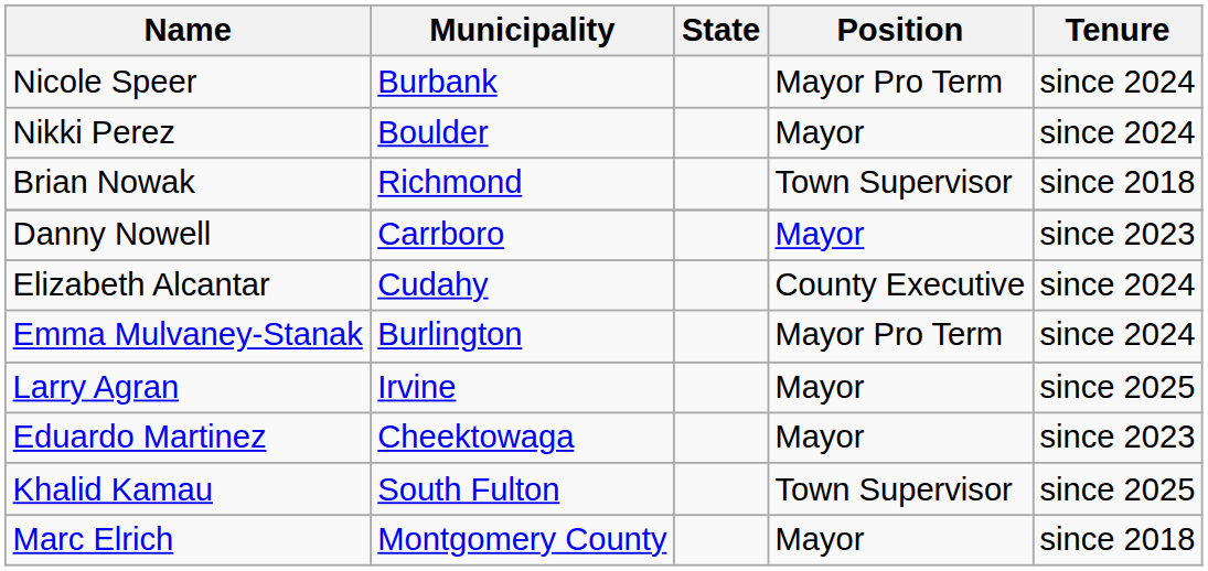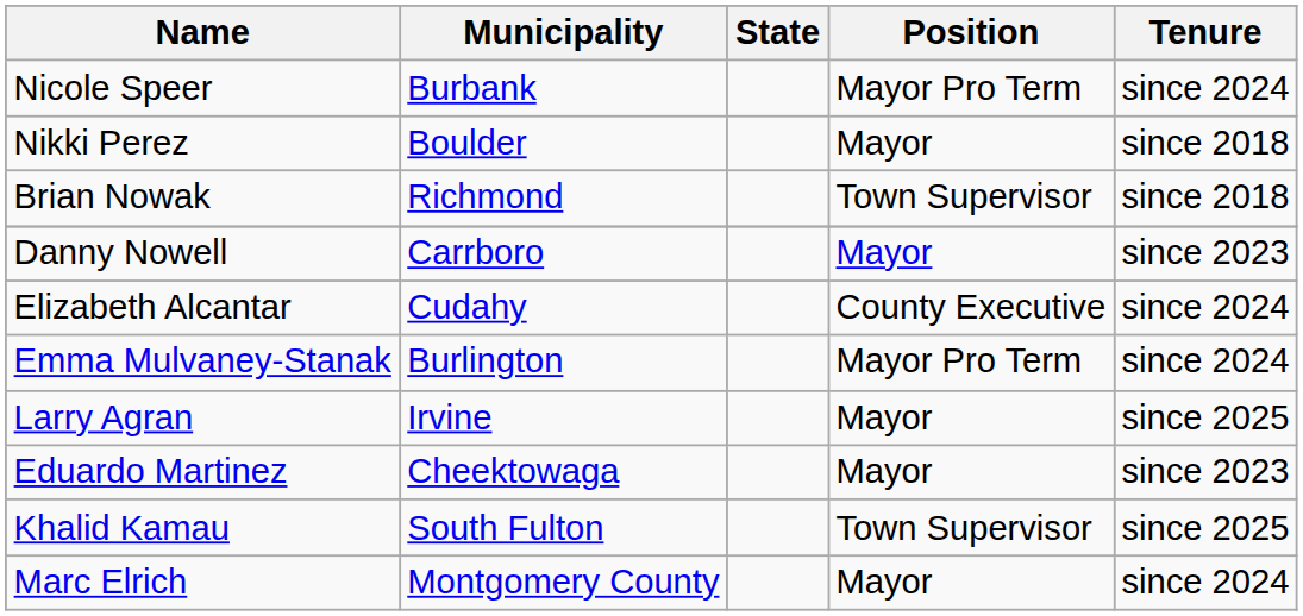Nikki Perez | Tenure: since 2024 -> since 2018
Marc Elrich | Tenure: since 2018 -> since 2024
